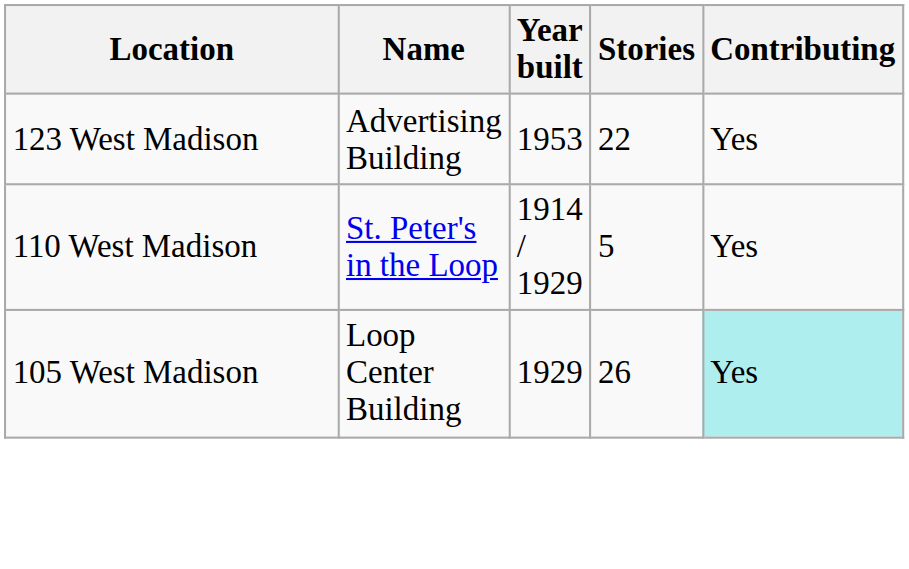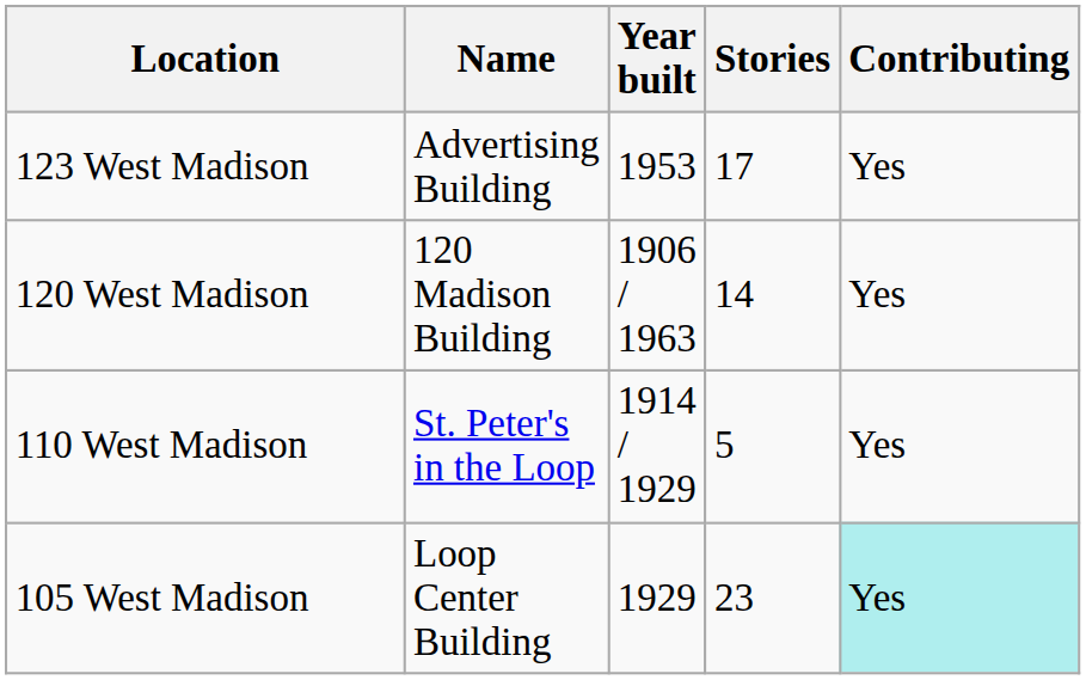123 West Madison | Stories: 22 -> 17
+ row: 120 West Madison | 120 Madison Building | 1906 / 1963 | 14 | Yes
105 West Madison | Stories: 26 -> 23
